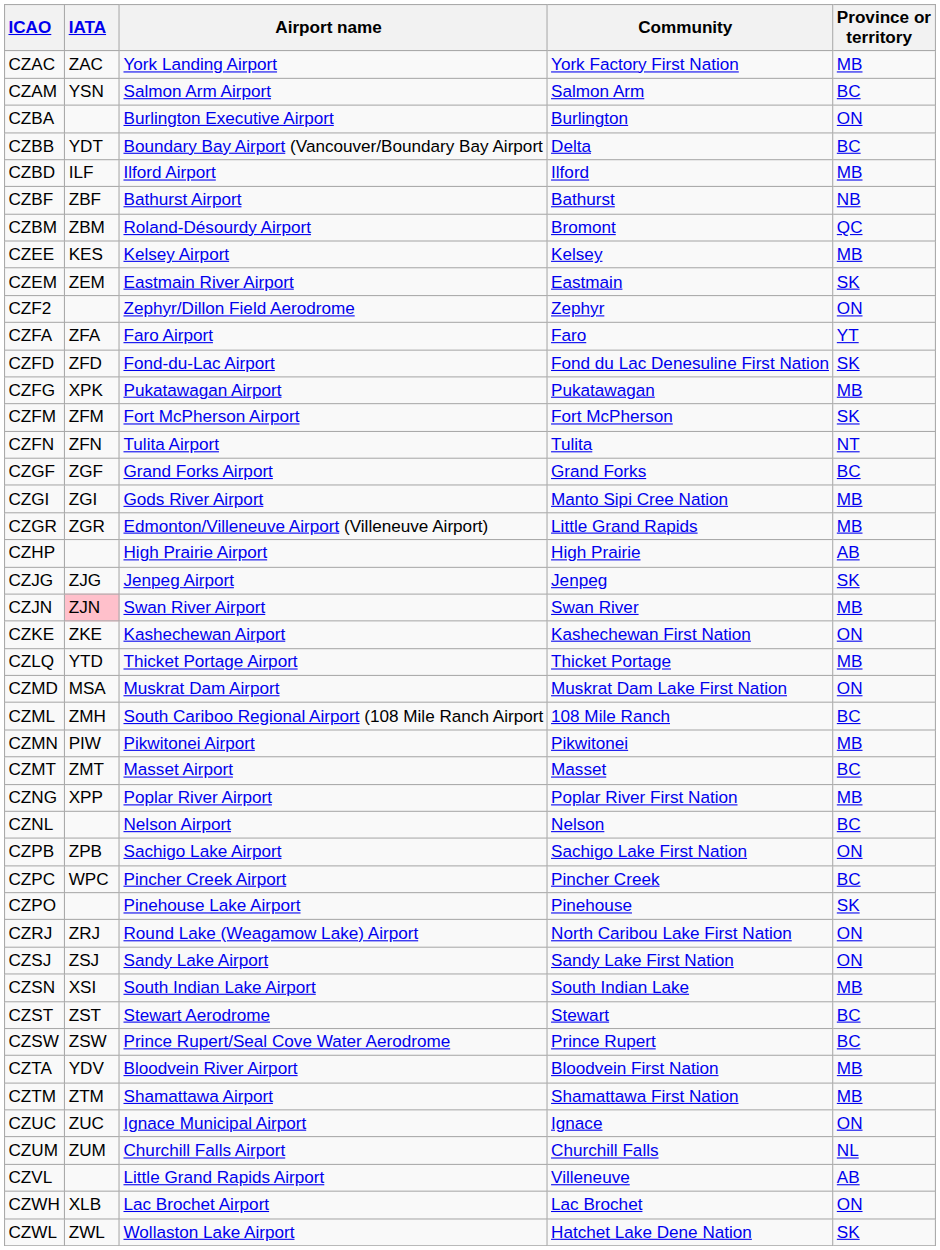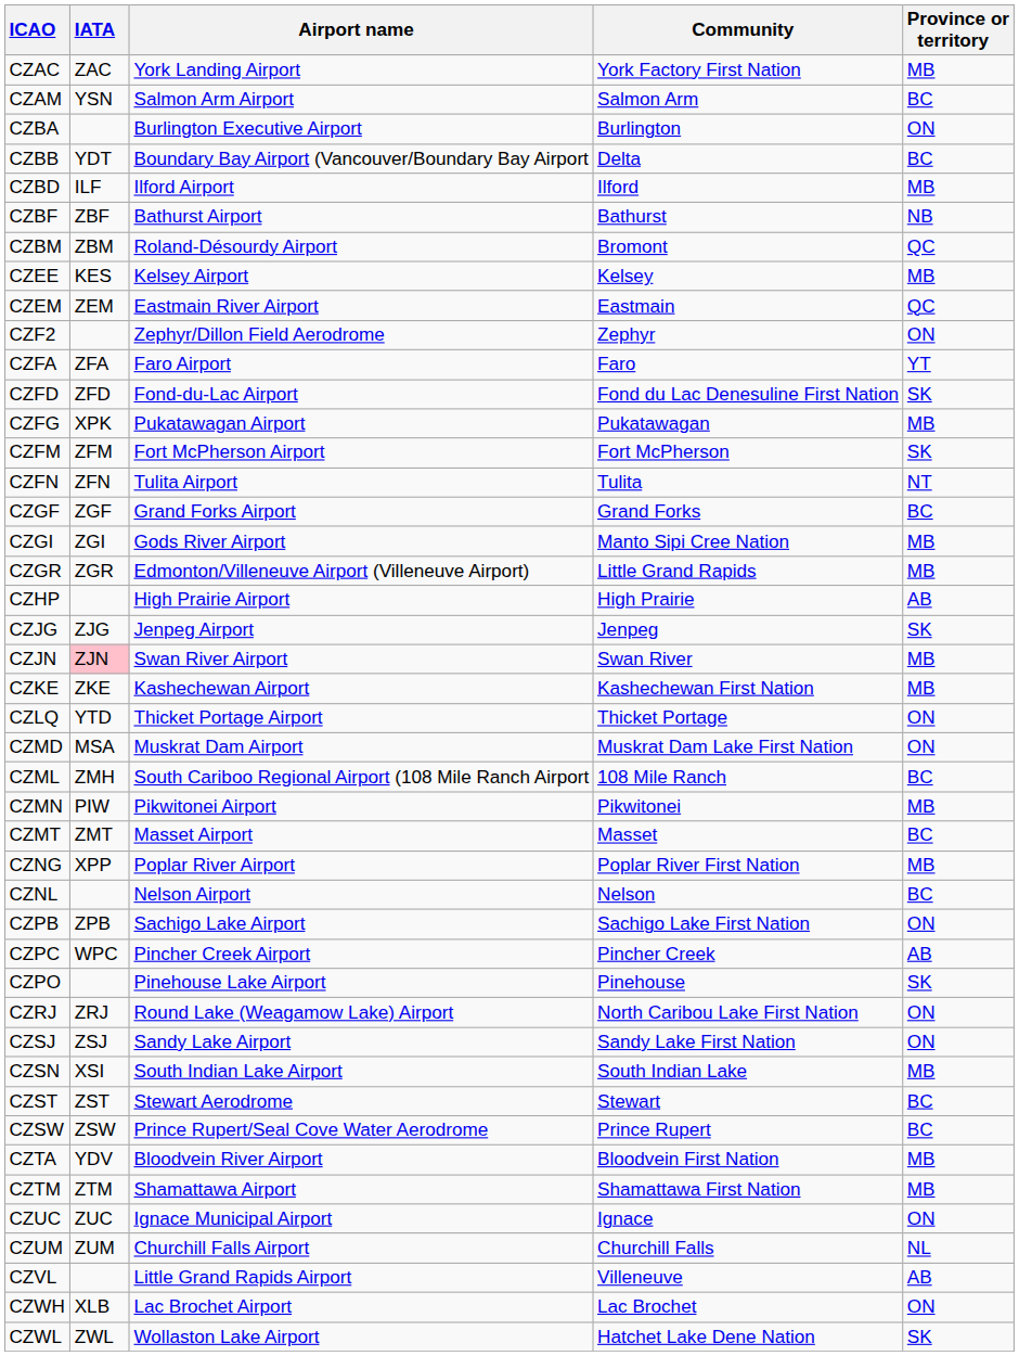CZEM | Province or territory: SK -> QC
CZKE | Province or territory: ON -> MB
CZLQ | Province or territory: MB -> ON
CZPC | Province or territory: BC -> AB
